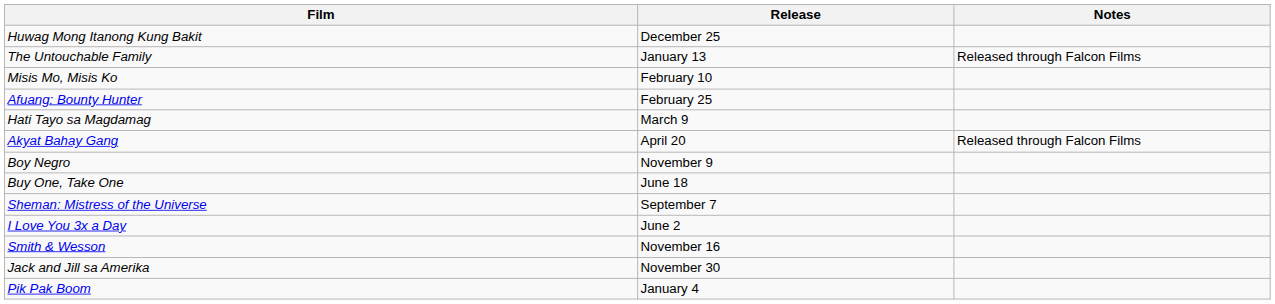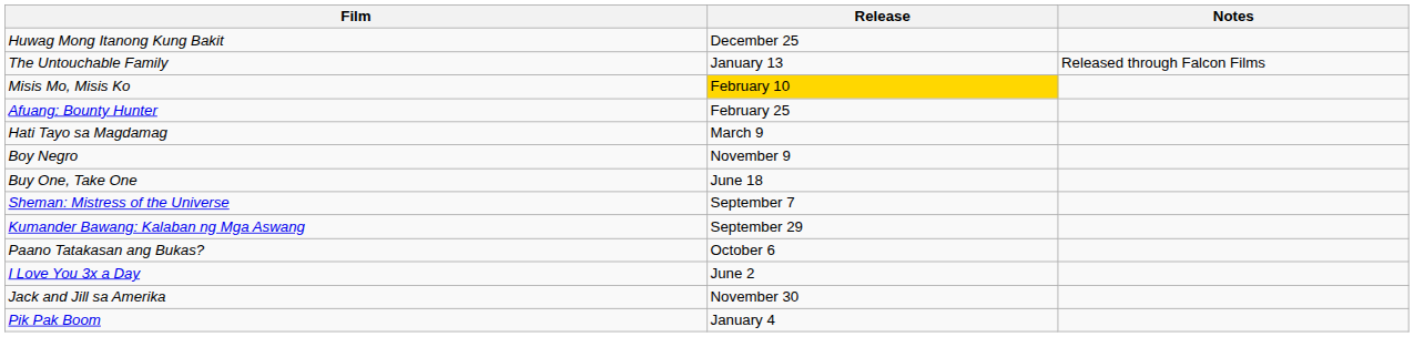Misis Mo, Misis Ko | Release: no background -> gold background
- row: Akyat Bahay Gang | April 20 | Released through Falcon Films
+ row: Kumander Bawang: Kalaban ng Mga Aswang | September 29
+ row: Paano Tatakasan ang Bukas? | October 6
- row: Smith & Wesson | November 16
